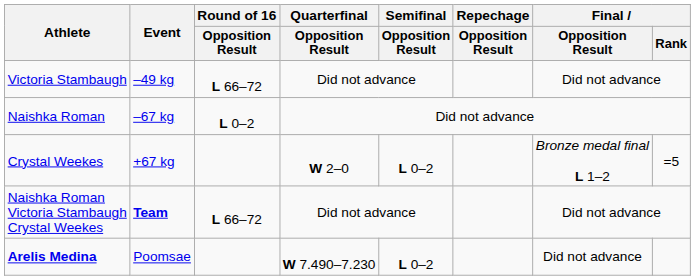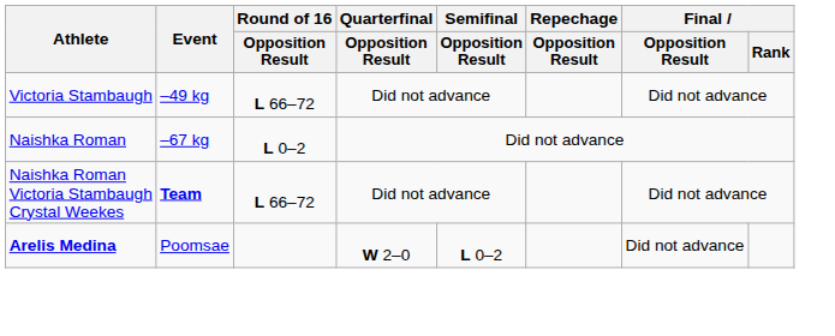- row: Crystal Weekes | +67 kg | W 2–0 | L 0–2 | Bronze medal final L 1–2 | =5
Arelis Medina | Quarterfinal / Opposition Result: W 7.490–7.230 -> W 2–0
